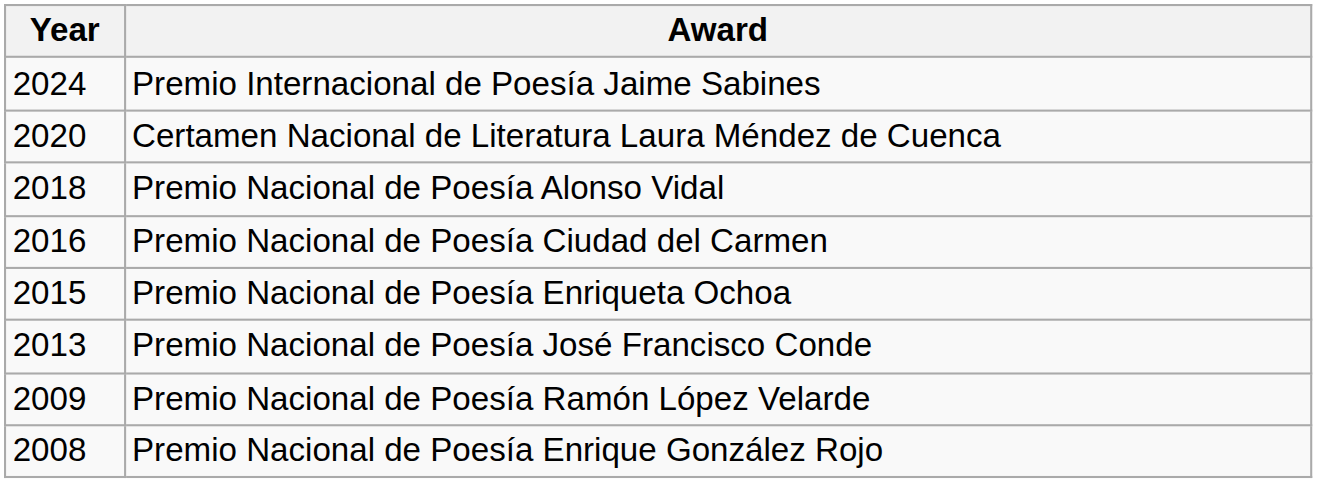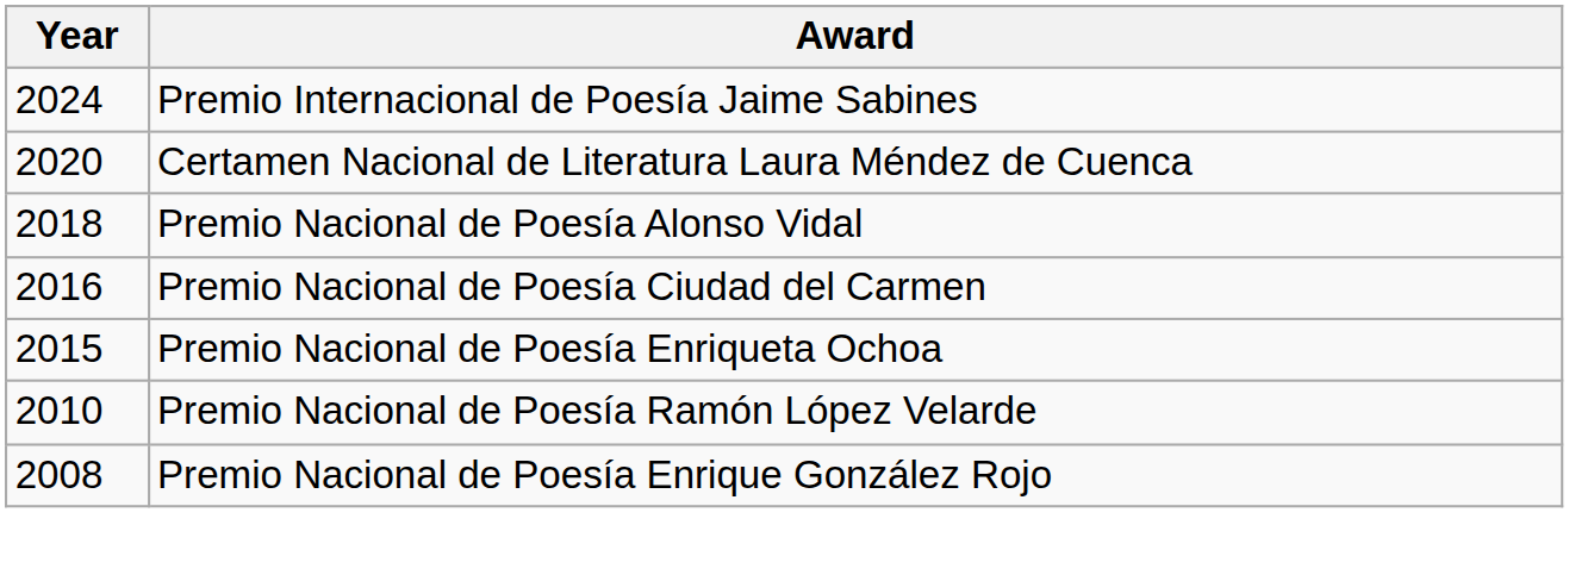- row: 2013 | Premio Nacional de Poesía José Francisco Conde
Premio Nacional de Poesía Ramón López Velarde | Year: 2009 -> 2010
